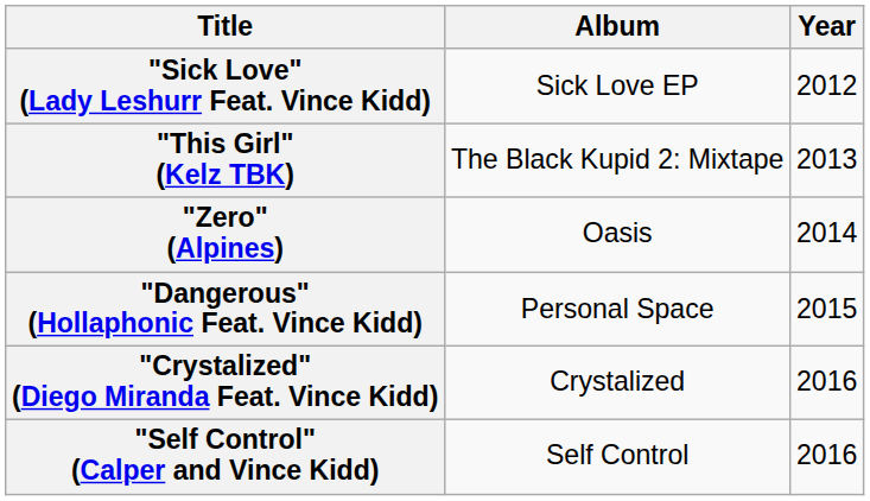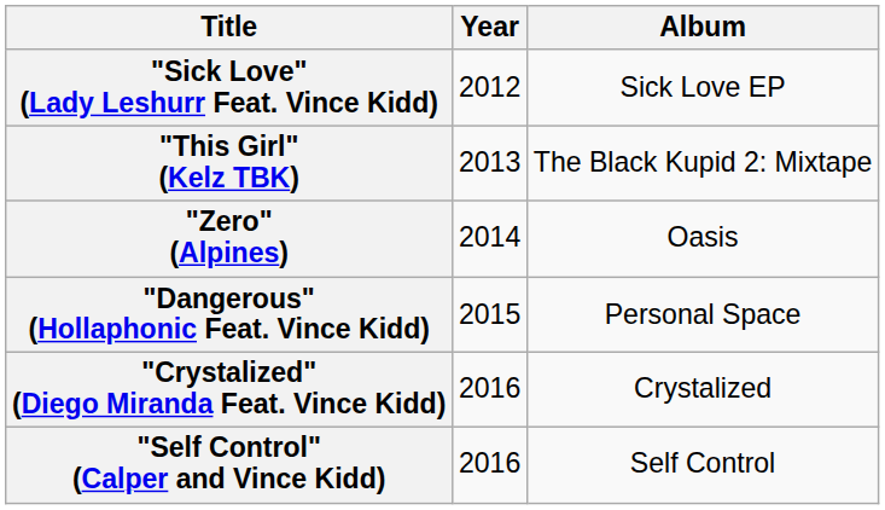columns swapped: Year <-> Album
